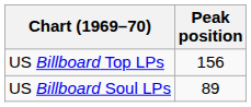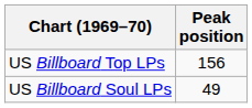US Billboard Soul LPs | Peak position: 89 -> 49
